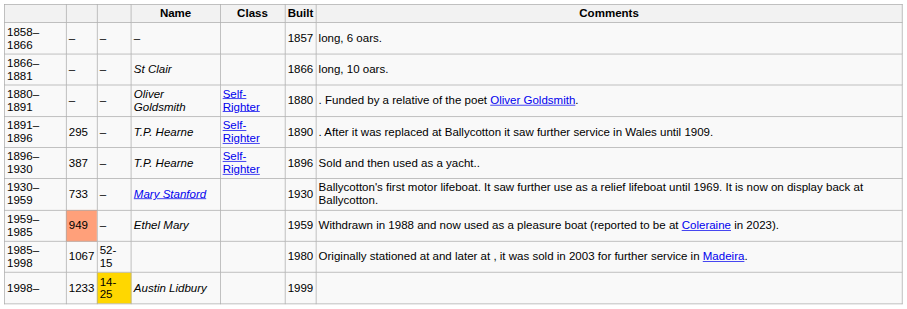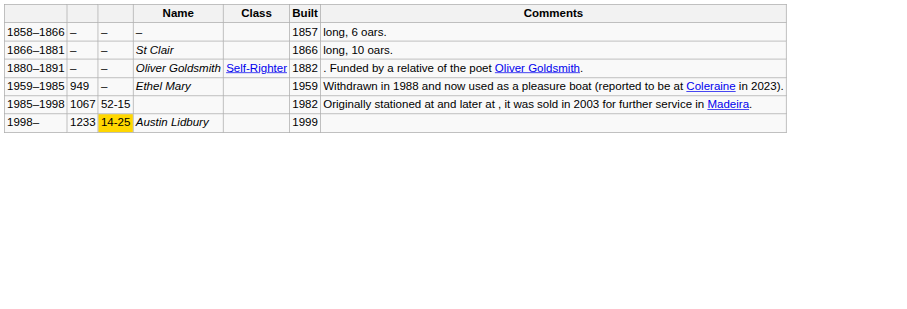1880–1891 | Built: 1880 -> 1882
- row: 1891–1896 | 295 | – | T.P. Hearne | Self-Righter | 1890 | . After it was replaced at Ballycotton it saw further service in Wales until 1909.
- row: 1896–1930 | 387 | – | T.P. Hearne | Self-Righter | 1896 | Sold and then used as a yacht..
- row: 1930–1959 | 733 | – | Mary Stanford | 1930 | Ballycotton's first motor lifeboat. It saw further use as a relief lifeboat until 1969. It is now on display back at Ballycotton.
1959–1985 | column 2: lightsalmon background -> no background
1985–1998 | Built: 1980 -> 1982
